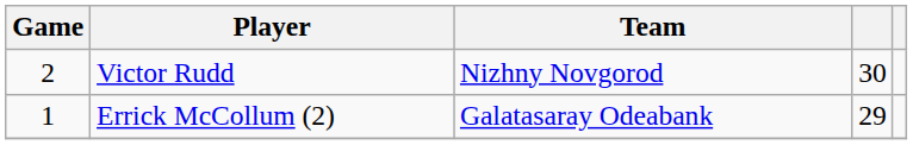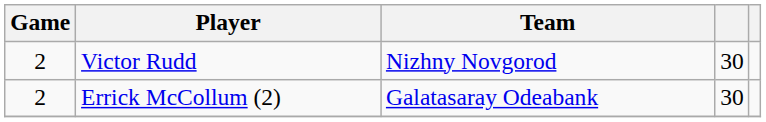Errick McCollum (2) | Game: 1 -> 2
Errick McCollum (2) | column 4: 29 -> 30
